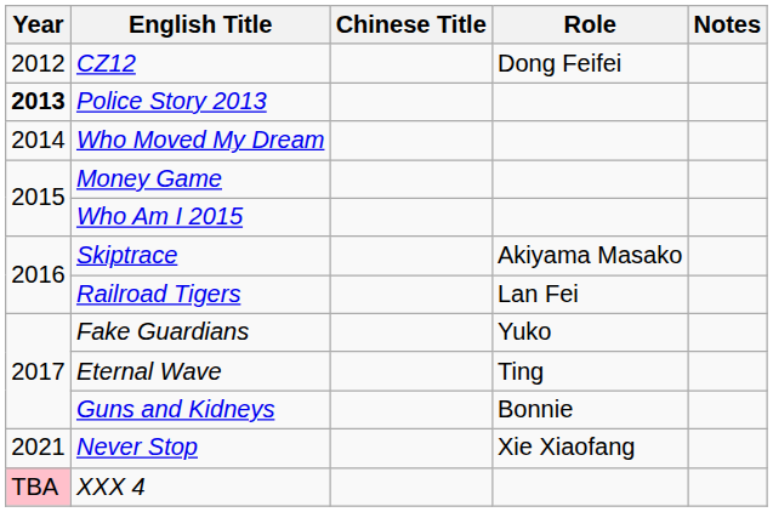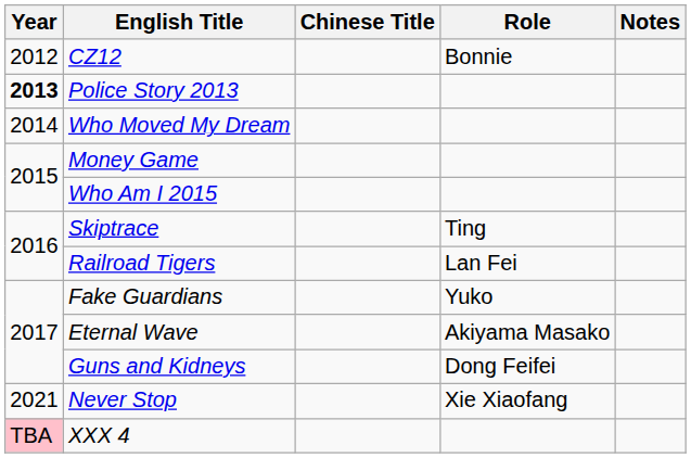CZ12 | Role: Dong Feifei -> Bonnie
Skiptrace | Role: Akiyama Masako -> Ting
Eternal Wave | Role: Ting -> Akiyama Masako
Guns and Kidneys | Role: Bonnie -> Dong Feifei
